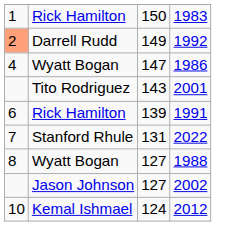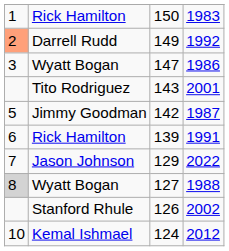1986 | column 1: 4 -> 3
+ row: 5 | Jimmy Goodman | 142 | 1987
2022 | column 2: Stanford Rhule -> Jason Johnson
2022 | column 3: 131 -> 129
1988 | column 1: no background -> lightgrey background
2002 | column 2: Jason Johnson -> Stanford Rhule
2002 | column 3: 127 -> 126
